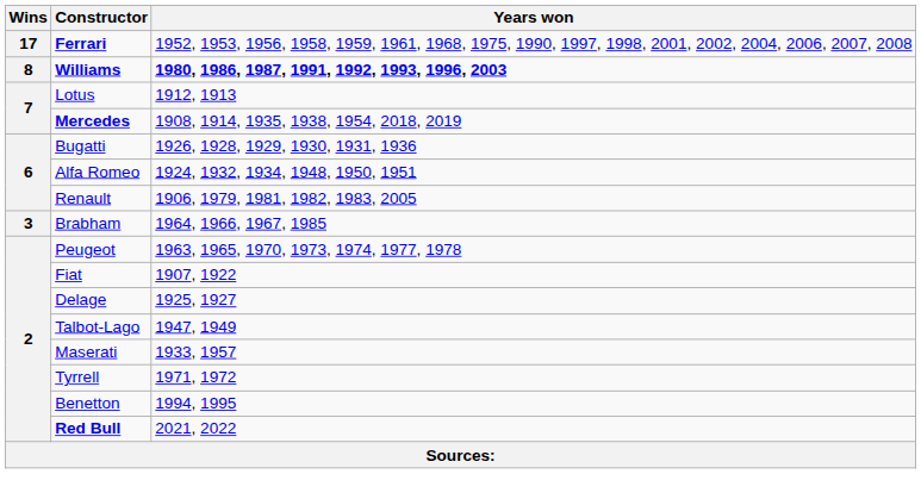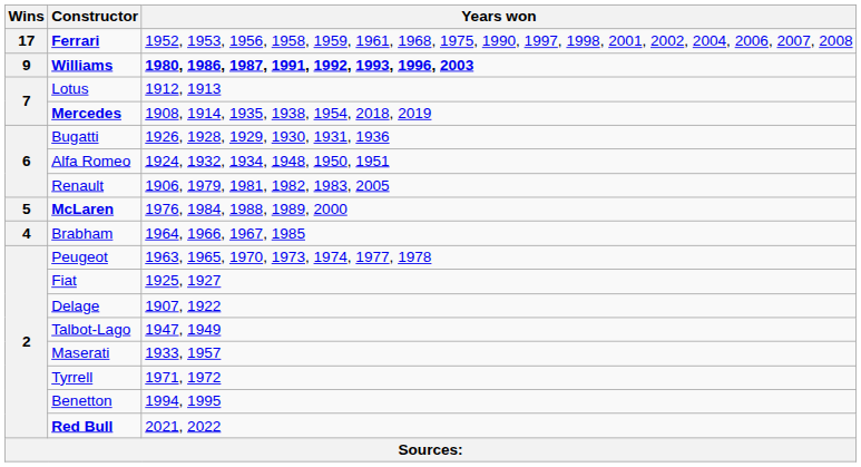Williams | Wins: 8 -> 9
+ row: 5 | McLaren | 1976, 1984, 1988, 1989, 2000
Brabham | Wins: 3 -> 4
Fiat | Years won: 1907, 1922 -> 1925, 1927
Delage | Years won: 1925, 1927 -> 1907, 1922
